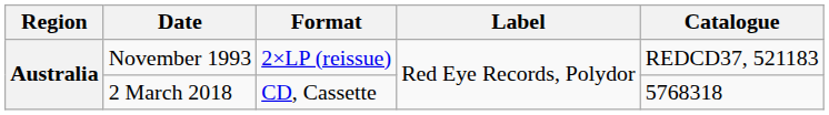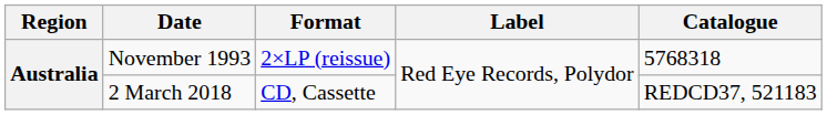November 1993 | Catalogue: REDCD37, 521183 -> 5768318
2 March 2018 | Catalogue: 5768318 -> REDCD37, 521183
